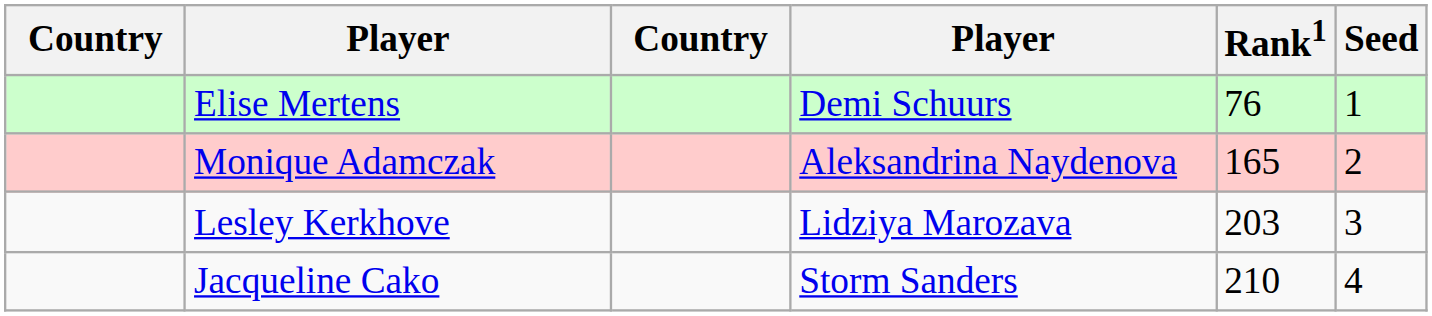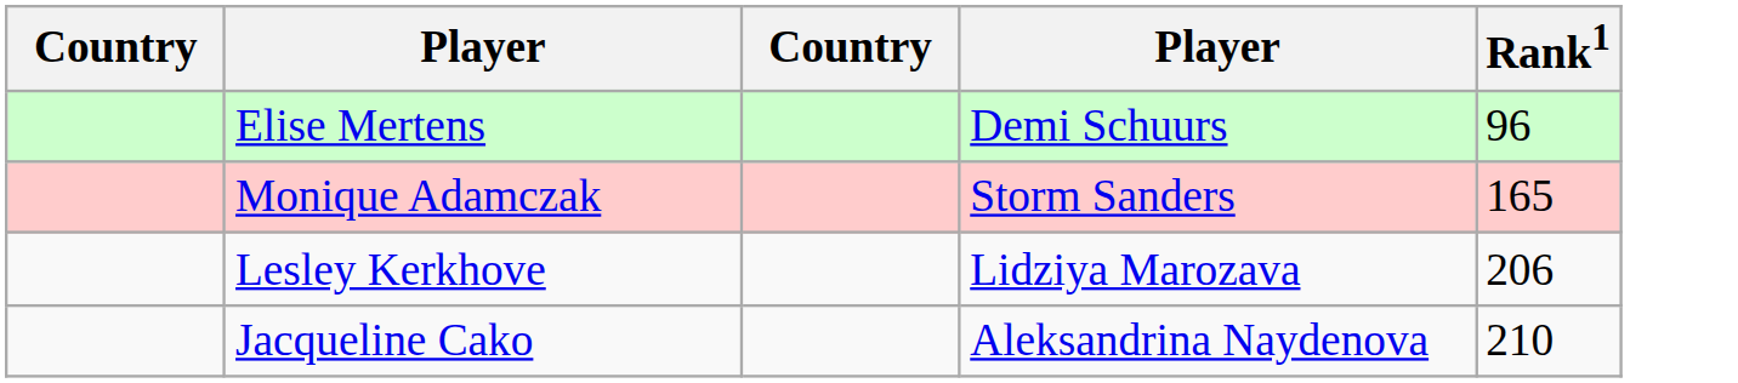- column: Seed | 1 | 2 | 3 | 4
Elise Mertens | Rank1: 76 -> 96
Monique Adamczak | column 4: Aleksandrina Naydenova -> Storm Sanders
Lesley Kerkhove | Rank1: 203 -> 206
Jacqueline Cako | column 4: Storm Sanders -> Aleksandrina Naydenova
